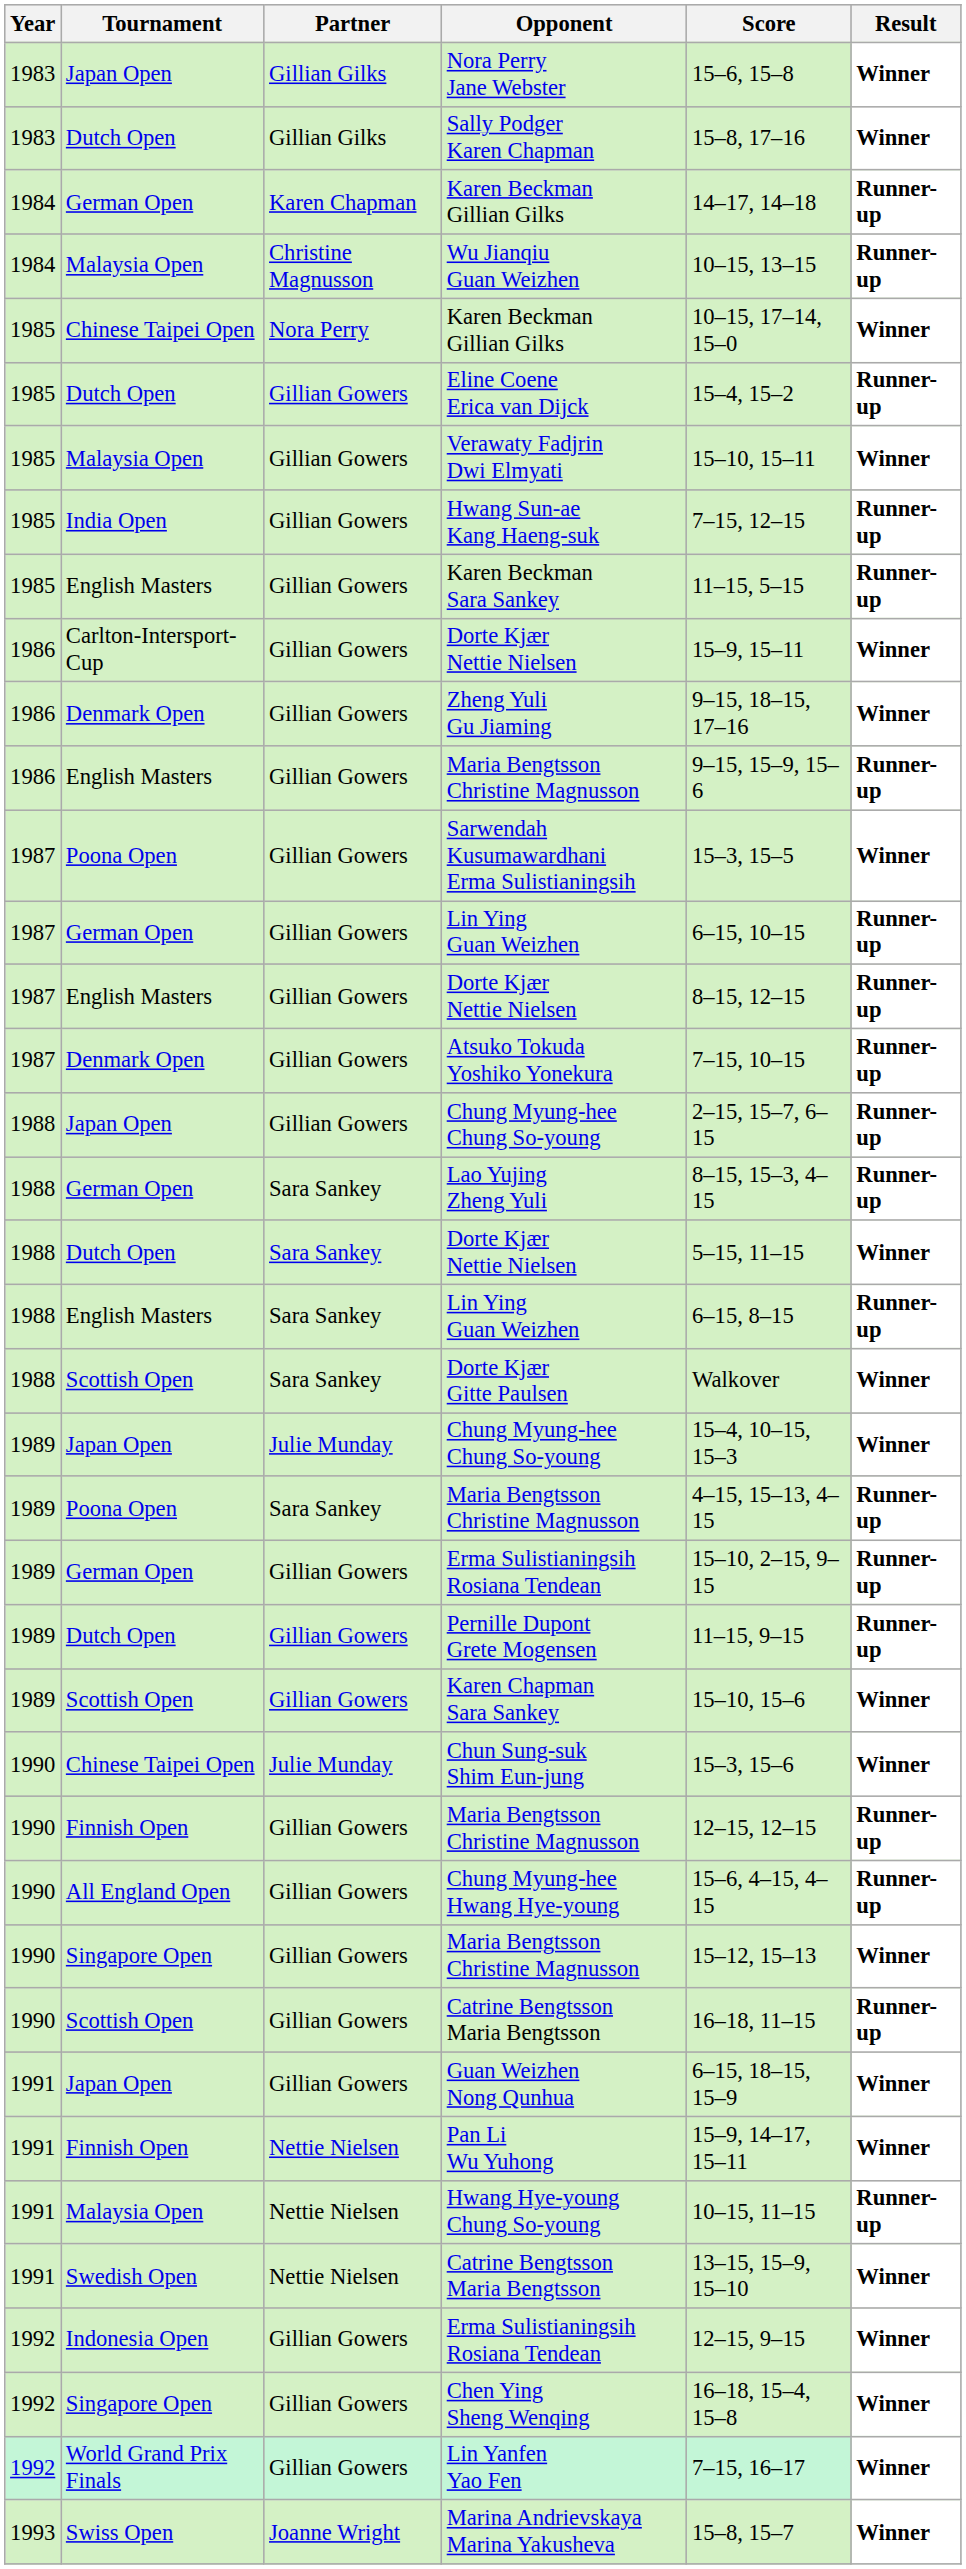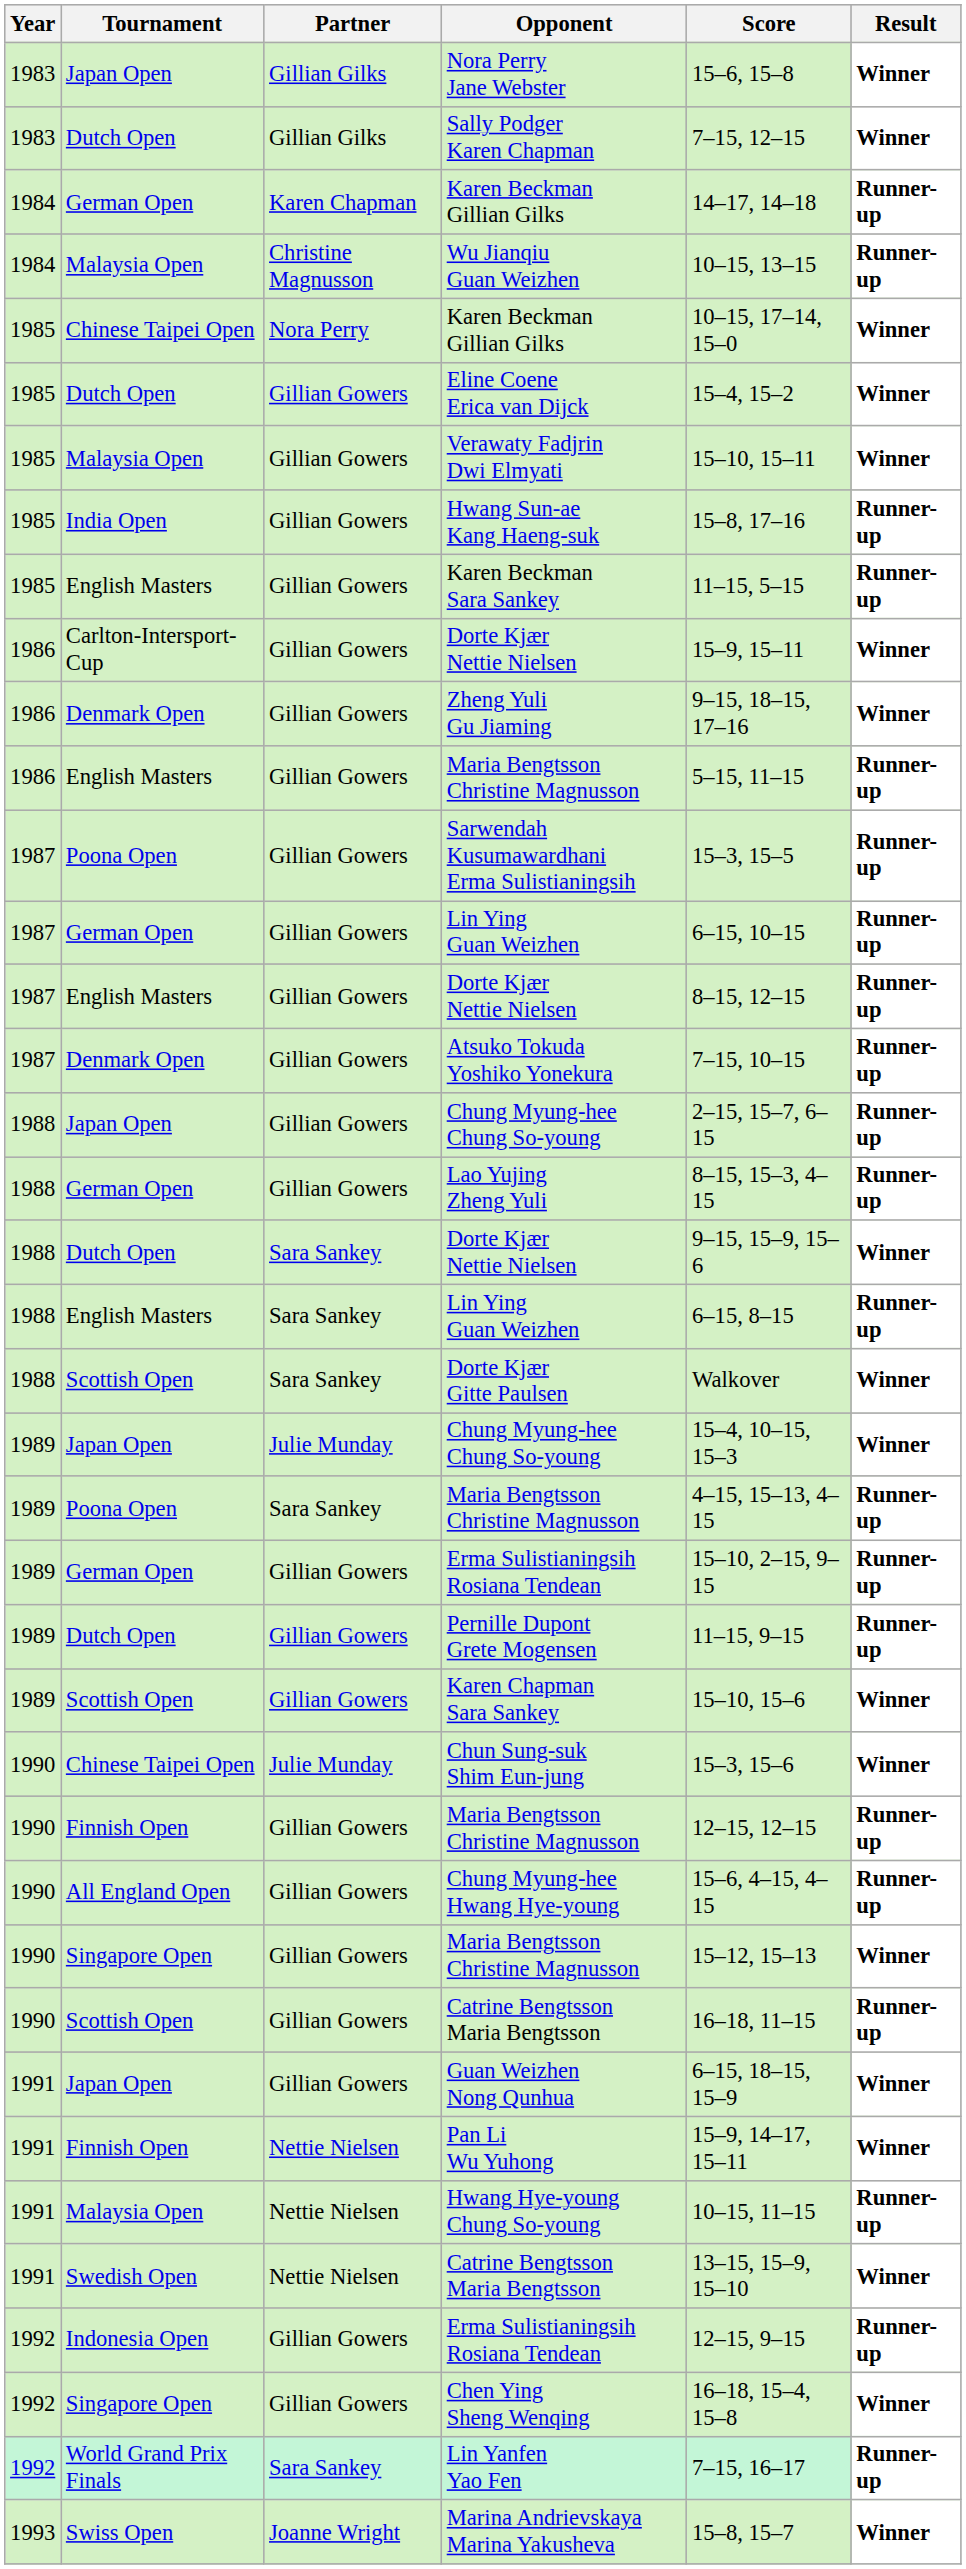Sally Podger Karen Chapman | Score: 15–8, 17–16 -> 7–15, 12–15
Eline Coene Erica van Dijck | Result: Runner-up -> Winner
Hwang Sun-ae Kang Haeng-suk | Score: 7–15, 12–15 -> 15–8, 17–16
English Masters / Maria Bengtsson Christine Magnusson | Score: 9–15, 15–9, 15–6 -> 5–15, 11–15
Sarwendah Kusumawardhani Erma Sulistianingsih | Result: Winner -> Runner-up
Lao Yujing Zheng Yuli | Partner: Sara Sankey -> Gillian Gowers
Dutch Open / Dorte Kjær Nettie Nielsen | Score: 5–15, 11–15 -> 9–15, 15–9, 15–6
Indonesia Open / Erma Sulistianingsih Rosiana Tendean | Result: Winner -> Runner-up
Lin Yanfen Yao Fen | Partner: Gillian Gowers -> Sara Sankey
Lin Yanfen Yao Fen | Result: Winner -> Runner-up
